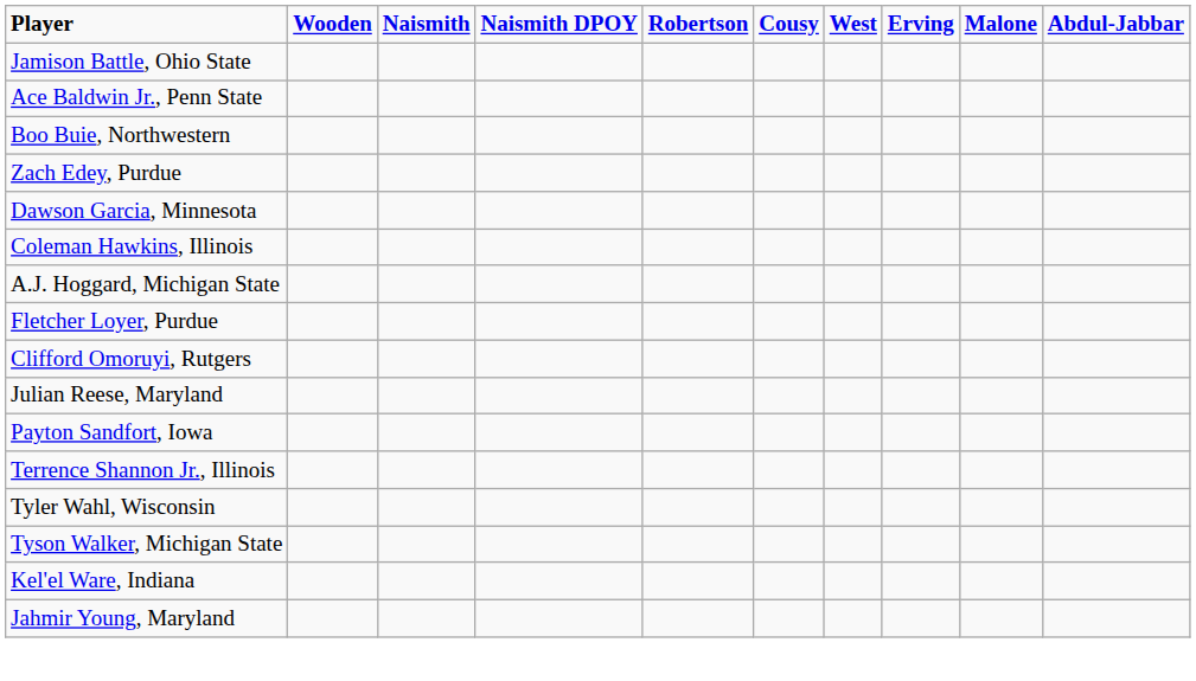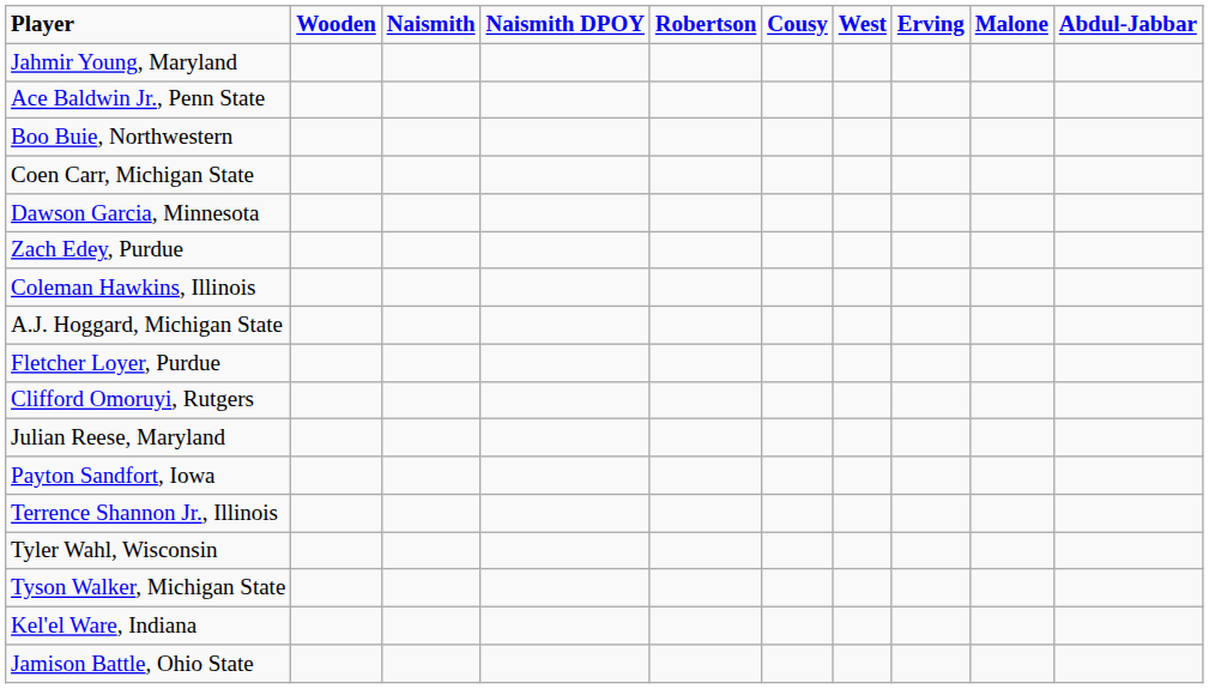rows swapped: Jamison Battle, Ohio State <-> Jahmir Young, Maryland
+ row: Coen Carr, Michigan State
rows swapped: Zach Edey, Purdue <-> Dawson Garcia, Minnesota
